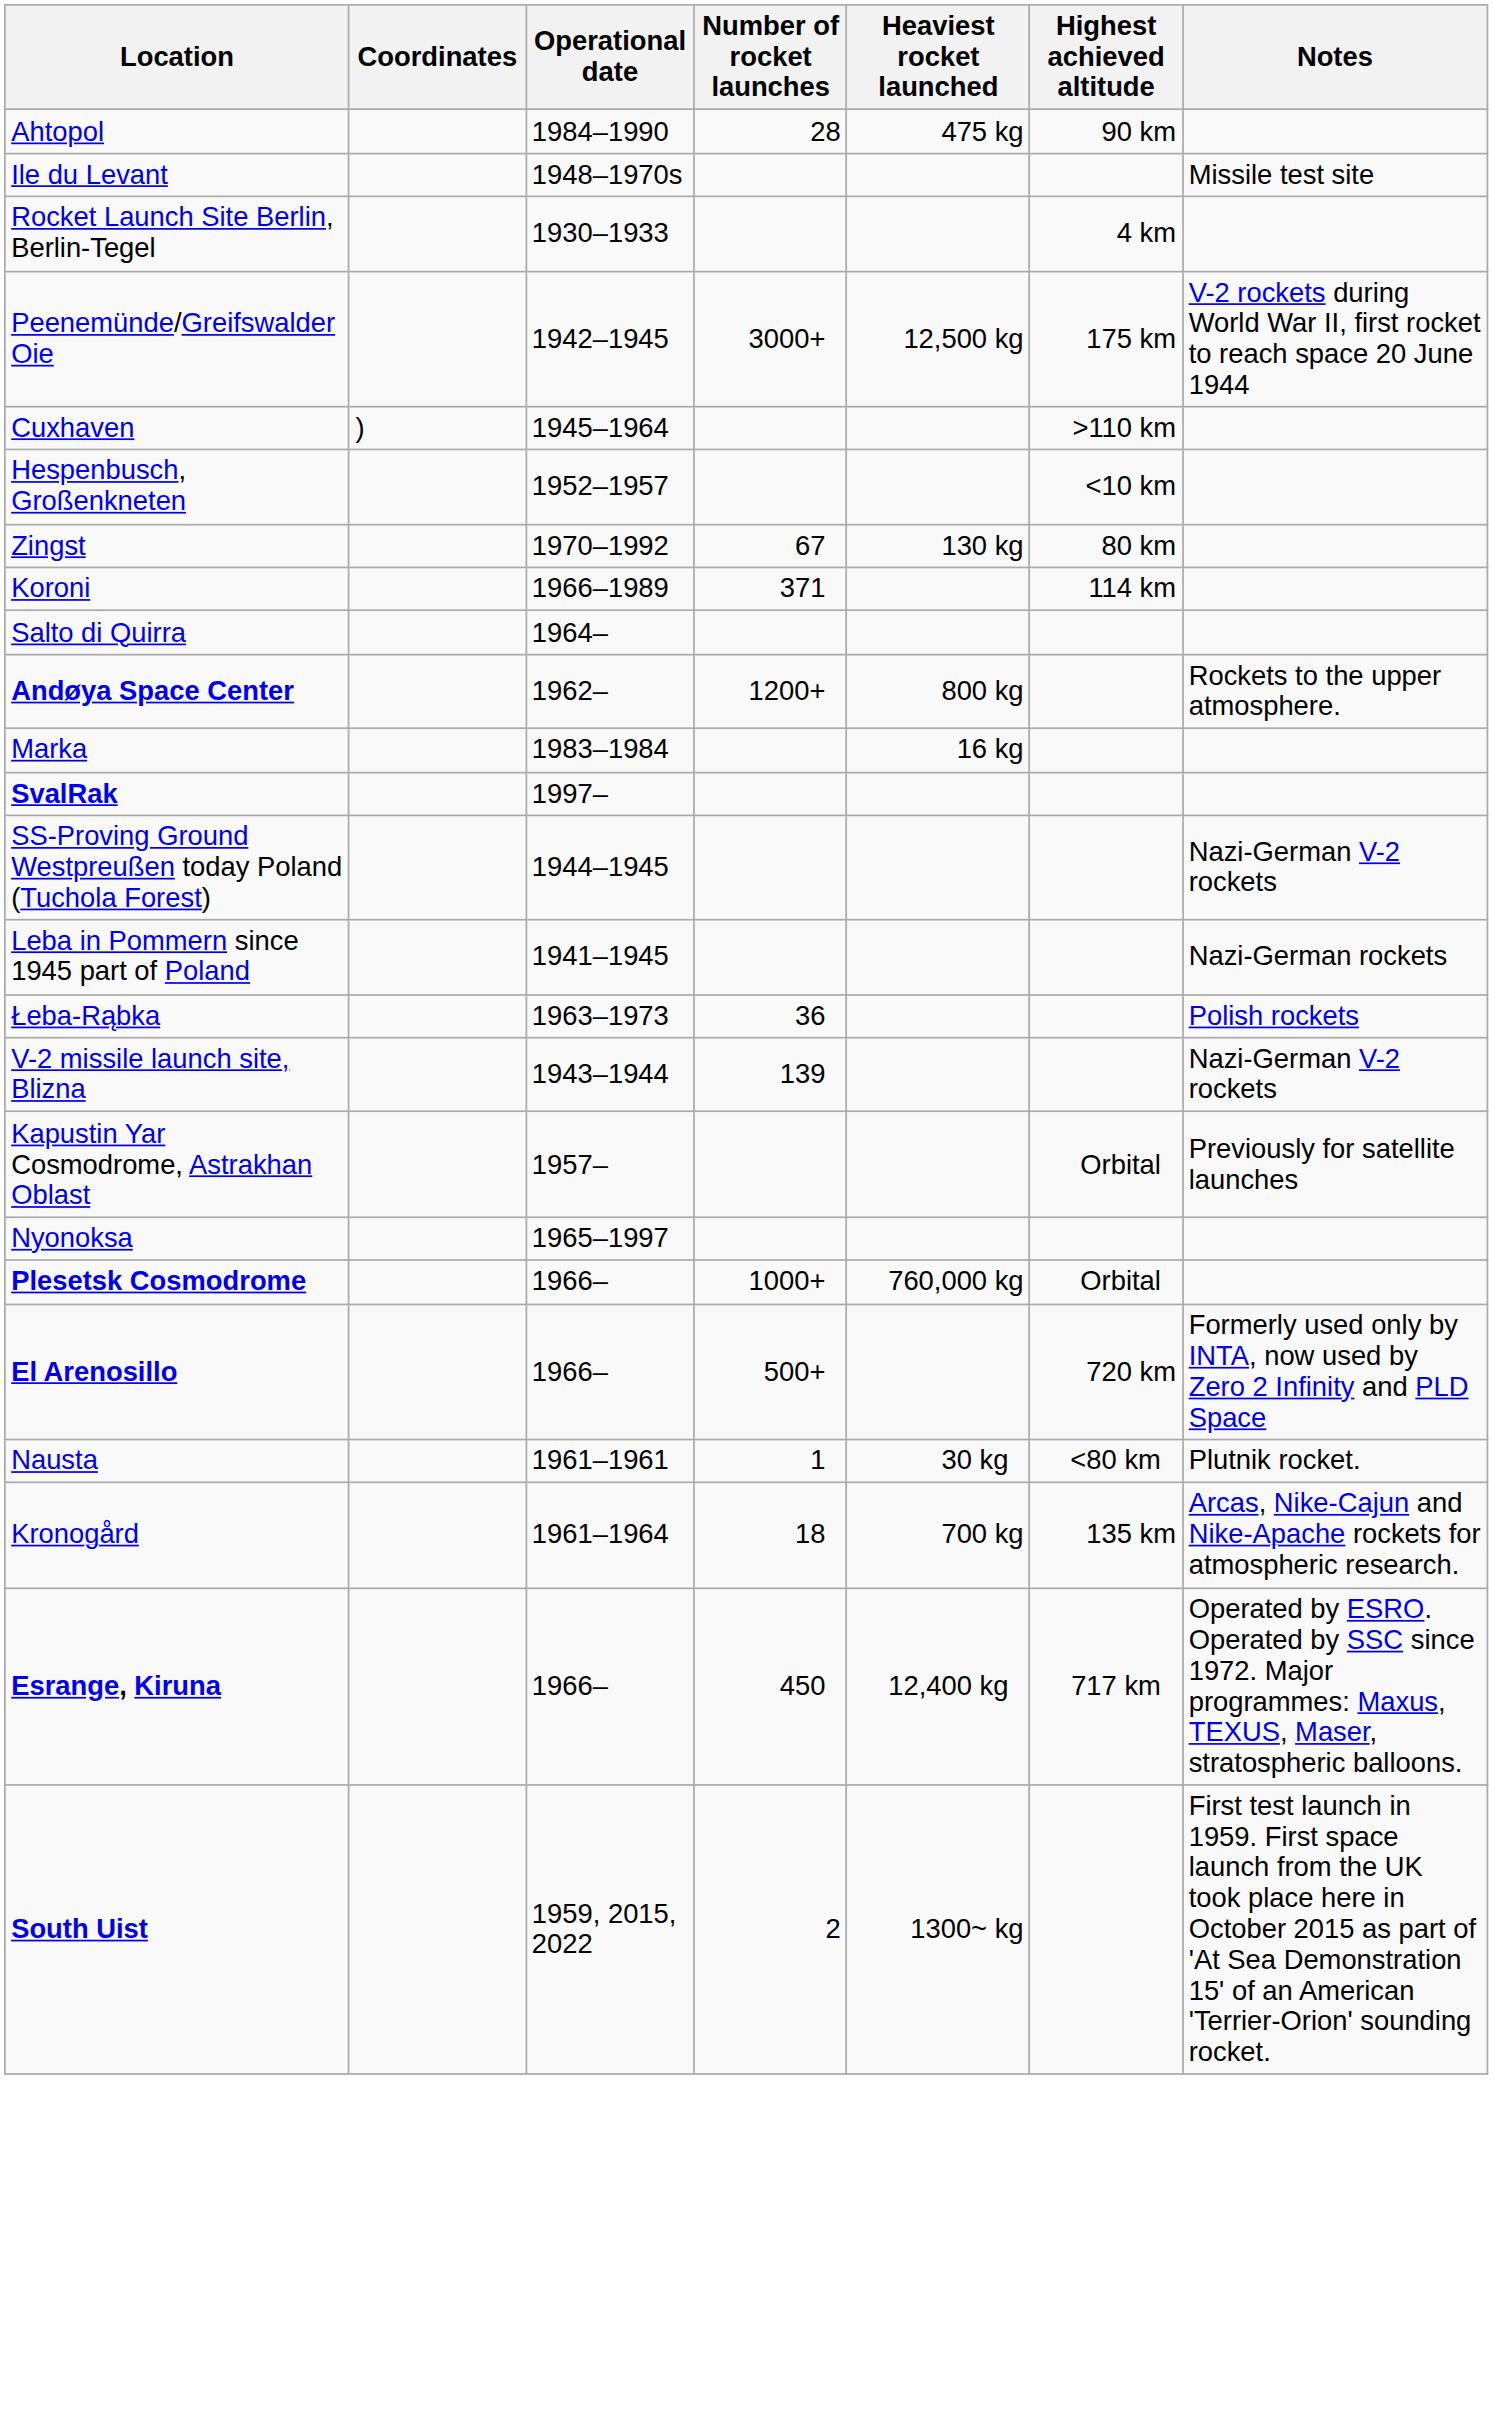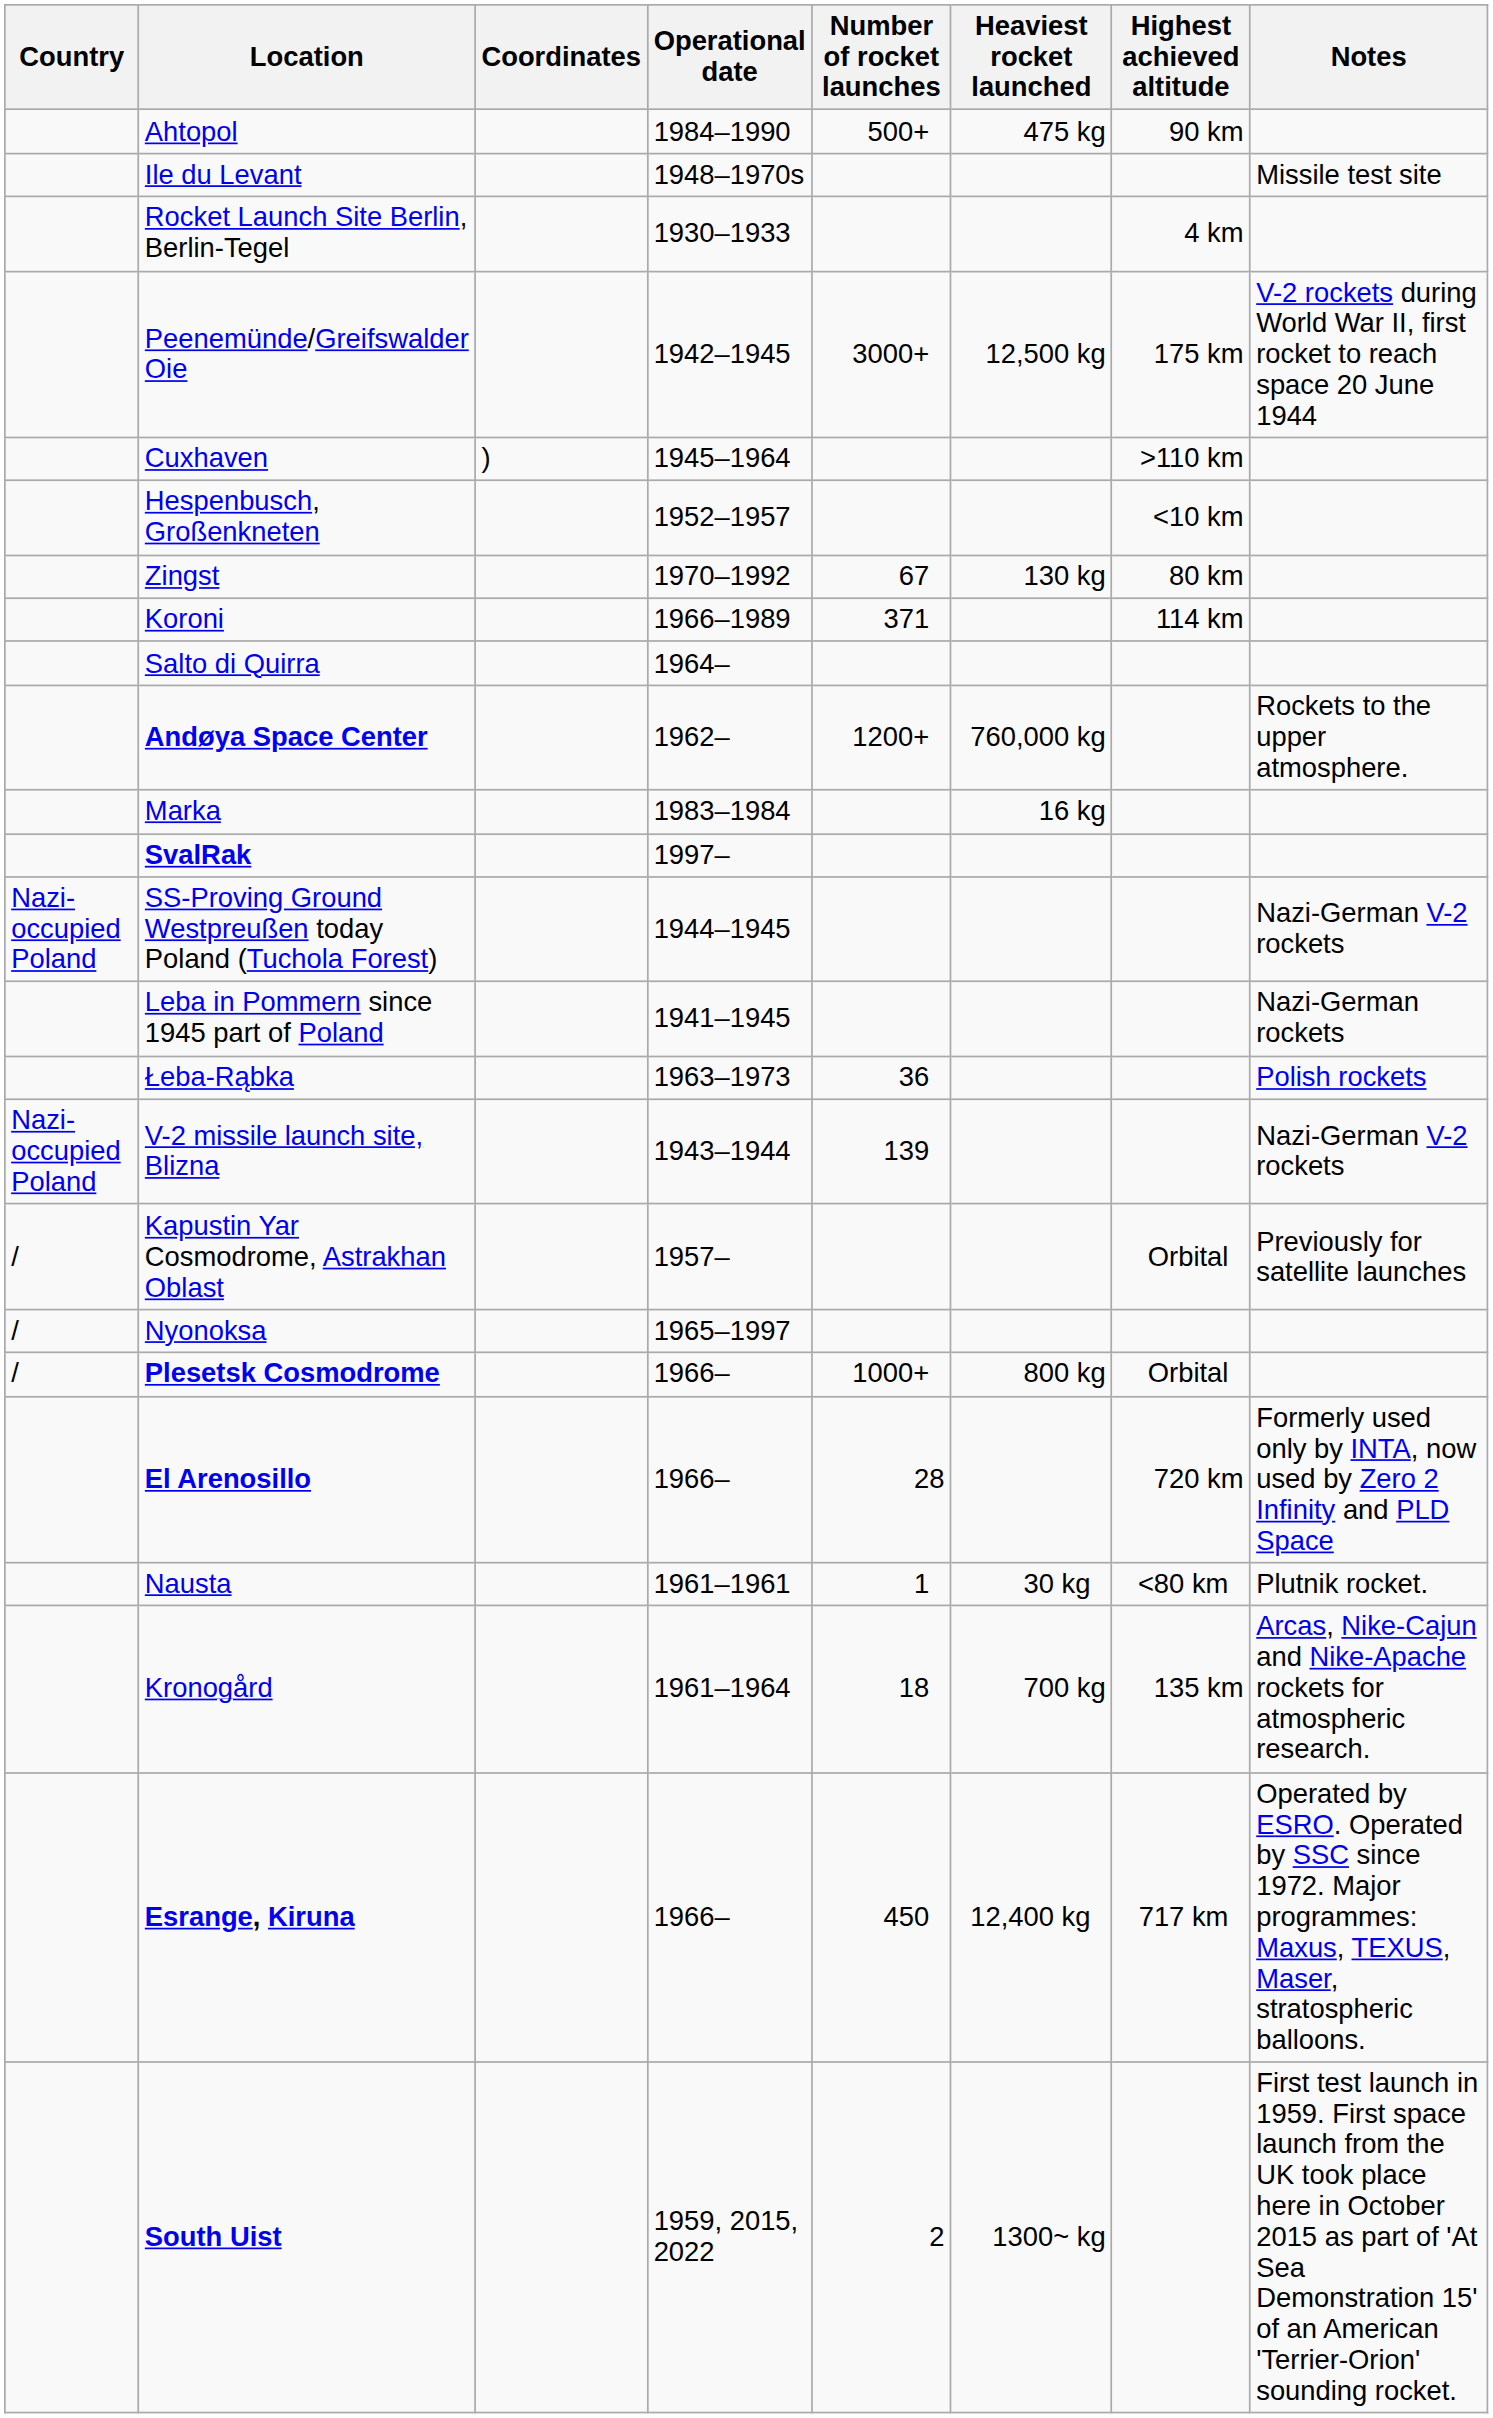+ column: Country | Nazi-occupied Poland | Nazi-occupied Poland | / | / | /
Ahtopol | Number of rocket launches: 28 -> 500+
Andøya Space Center | Heaviest rocket launched: 800 kg -> 760,000 kg
Plesetsk Cosmodrome | Heaviest rocket launched: 760,000 kg -> 800 kg
El Arenosillo | Number of rocket launches: 500+ -> 28
